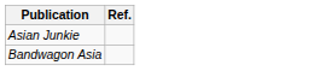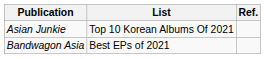+ column: List | Top 10 Korean Albums Of 2021 | Best EPs of 2021
